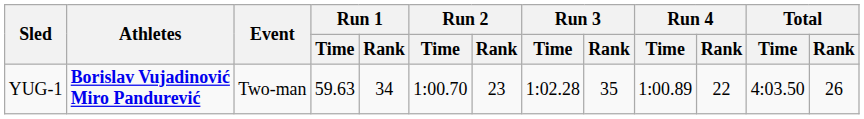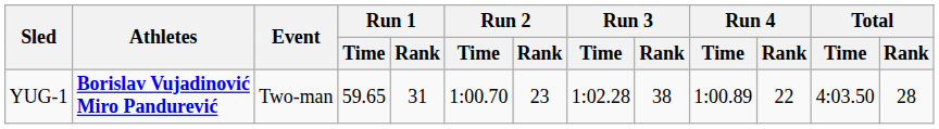YUG-1 | Run 1 / Time: 59.63 -> 59.65
YUG-1 | Run 1 / Rank: 34 -> 31
YUG-1 | Run 3 / Rank: 35 -> 38
YUG-1 | Total / Rank: 26 -> 28
